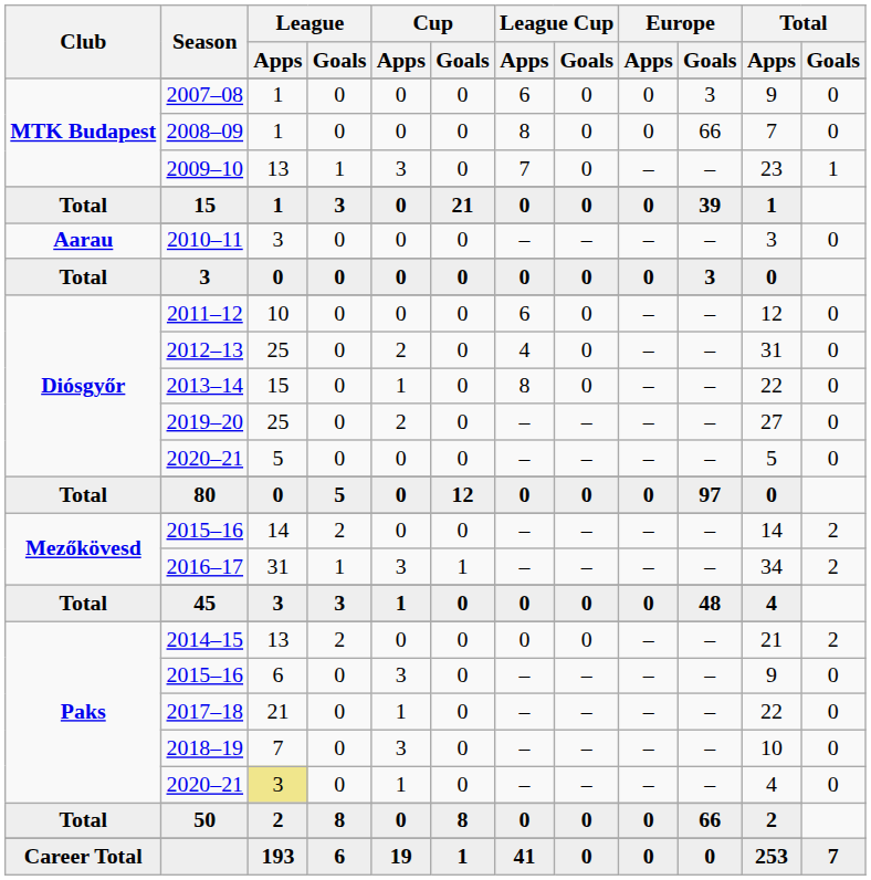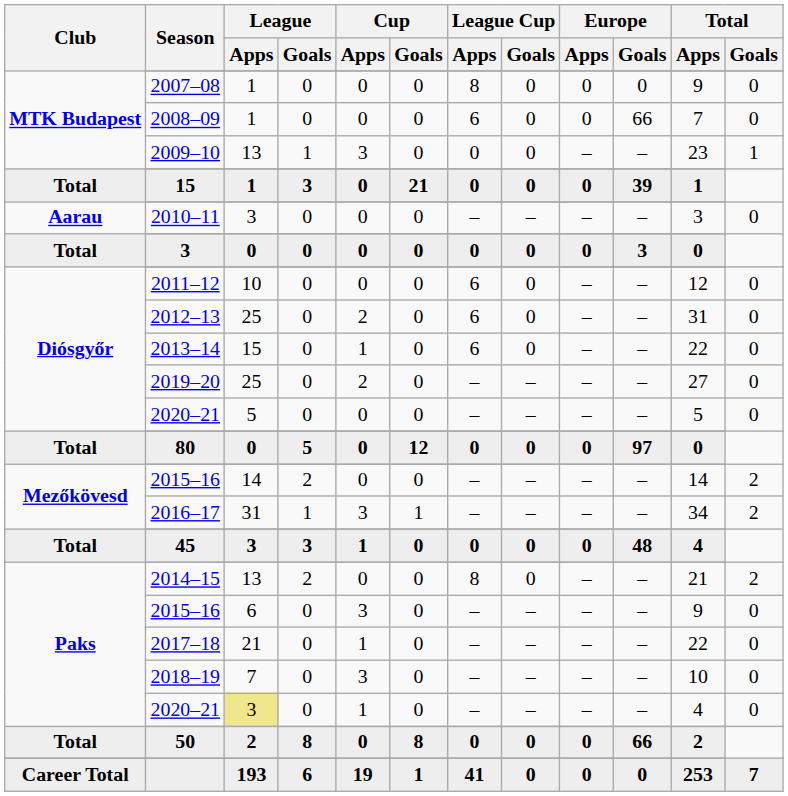2007–08 | League Cup / Apps: 6 -> 8
2007–08 | Europe / Goals: 3 -> 0
2008–09 | League Cup / Apps: 8 -> 6
2009–10 | League Cup / Apps: 7 -> 0
2012–13 | League Cup / Apps: 4 -> 6
2013–14 | League Cup / Apps: 8 -> 6
2014–15 | League Cup / Apps: 0 -> 8
